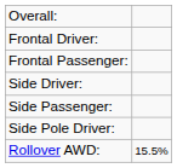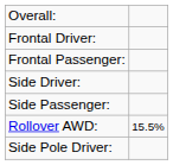rows swapped: Side Pole Driver: <-> Rollover AWD:
